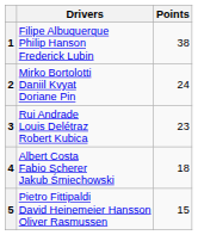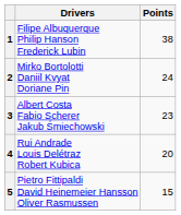3 | Drivers: Rui Andrade Louis Delétraz Robert Kubica -> Albert Costa Fabio Scherer Jakub Śmiechowski
4 | Drivers: Albert Costa Fabio Scherer Jakub Śmiechowski -> Rui Andrade Louis Delétraz Robert Kubica
4 | Points: 18 -> 20
